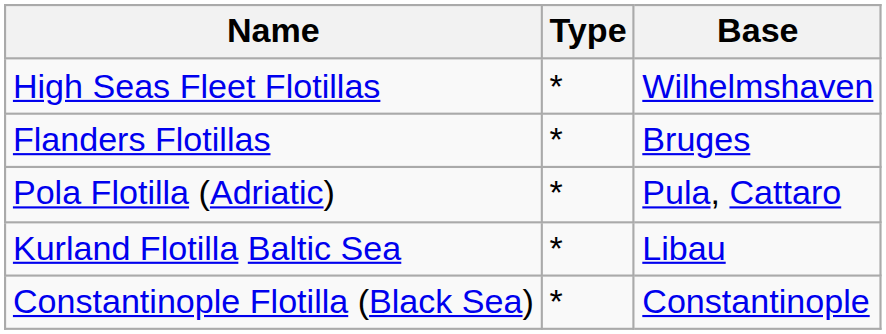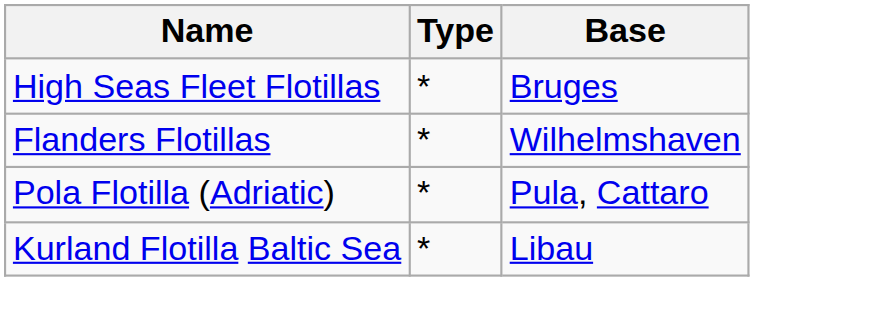High Seas Fleet Flotillas | Base: Wilhelmshaven -> Bruges
Flanders Flotillas | Base: Bruges -> Wilhelmshaven
- row: Constantinople Flotilla (Black Sea) | * | Constantinople
